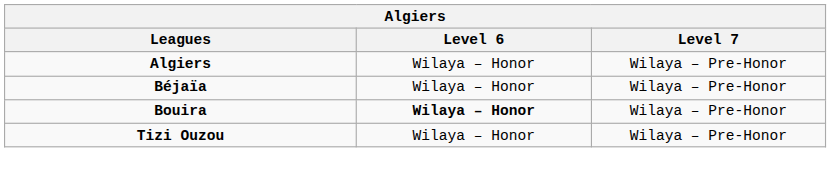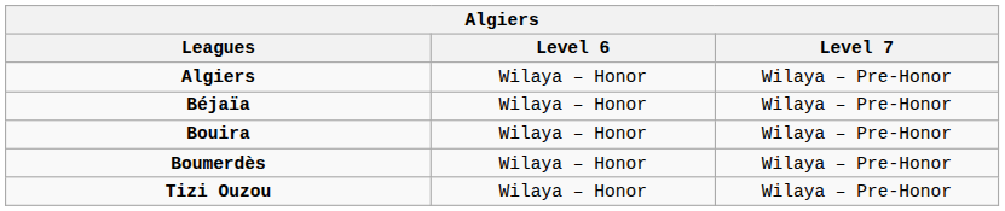Bouira | Level 6: bold -> normal
+ row: Boumerdès | Wilaya – Honor | Wilaya – Pre-Honor
